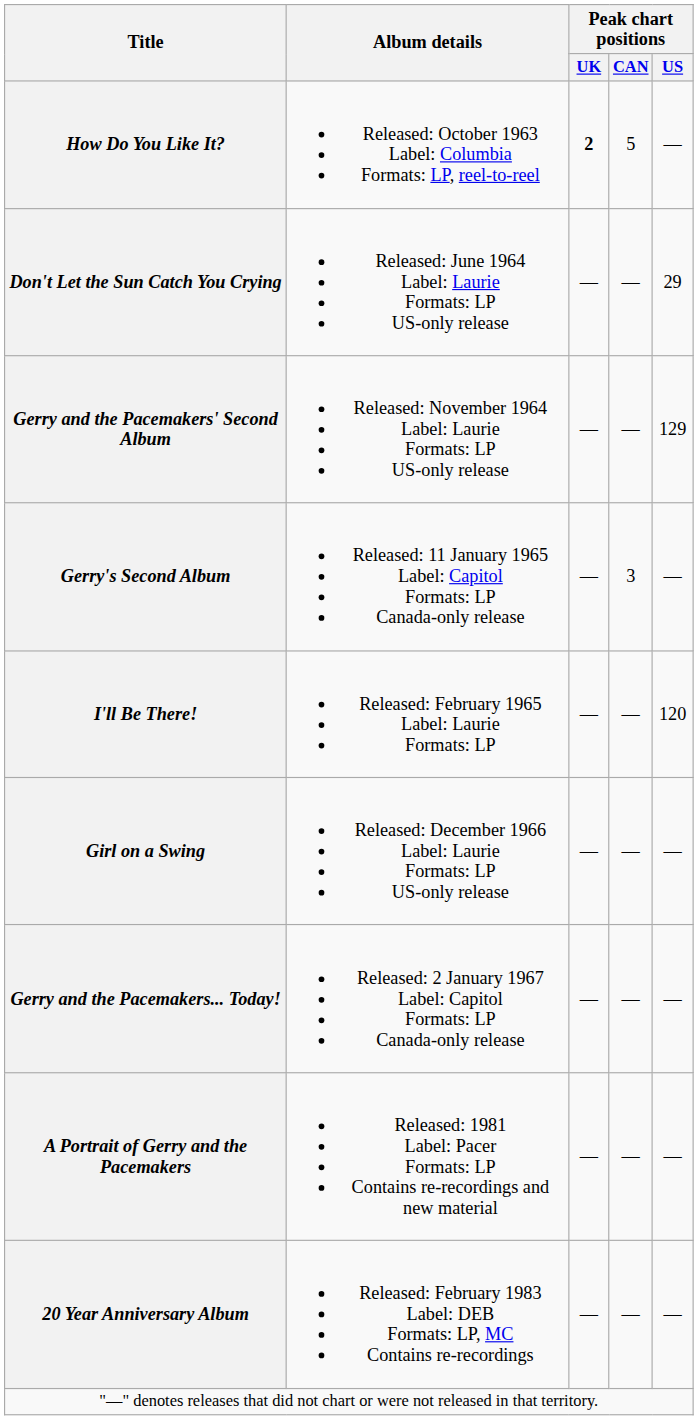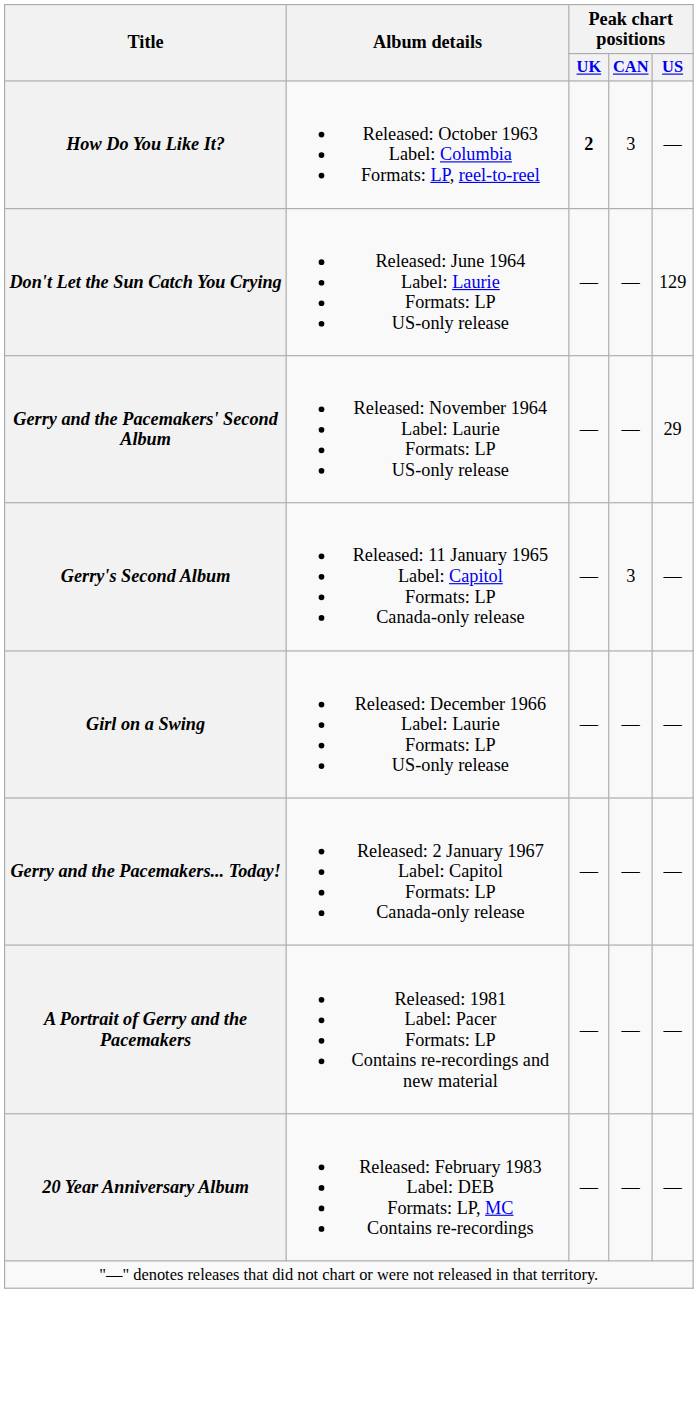How Do You Like It? | Peak chart positions / CAN: 5 -> 3
Don't Let the Sun Catch You Crying | Peak chart positions / US: 29 -> 129
Gerry and the Pacemakers' Second Album | Peak chart positions / US: 129 -> 29
- row: I'll Be There! | Released: February 1965 Label: Laurie Formats: LP | — | — | 120
